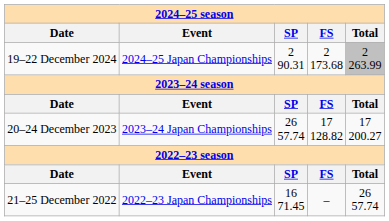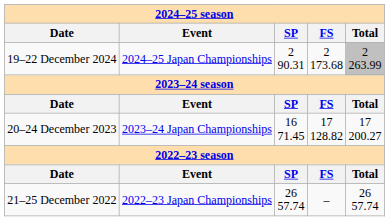20–24 December 2023 | SP: 26 57.74 -> 16 71.45
21–25 December 2022 | SP: 16 71.45 -> 26 57.74
